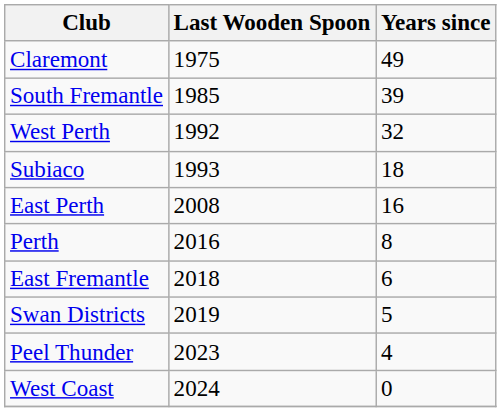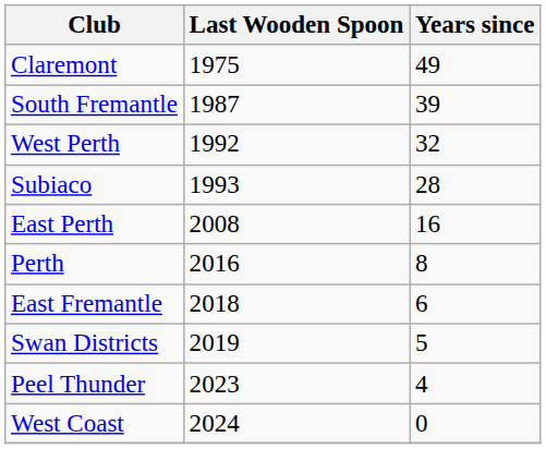South Fremantle | Last Wooden Spoon: 1985 -> 1987
Subiaco | Years since: 18 -> 28
